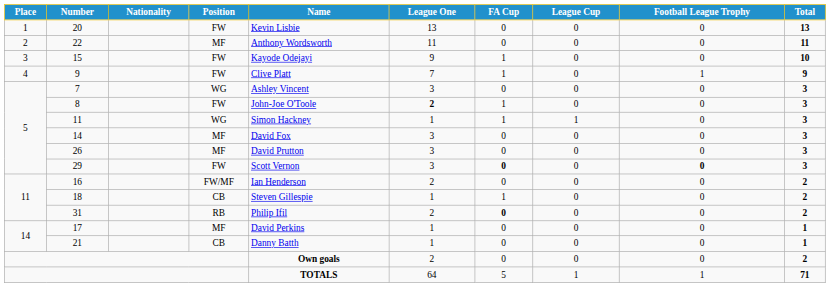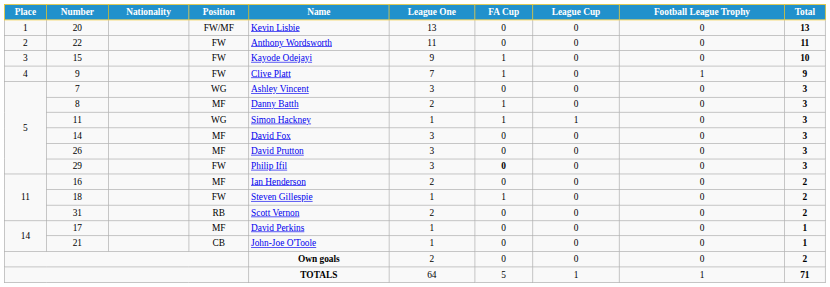20 | Position: FW -> FW/MF
22 | Position: MF -> FW
8 | Position: FW -> MF
8 | Name: John-Joe O'Toole -> Danny Batth
8 | League One: bold -> normal
29 | Name: Scott Vernon -> Philip Ifil
29 | Football League Trophy: bold -> normal
16 | Position: FW/MF -> MF
18 | Position: CB -> FW
31 | Name: Philip Ifil -> Scott Vernon
31 | FA Cup: bold -> normal
21 | Name: Danny Batth -> John-Joe O'Toole
